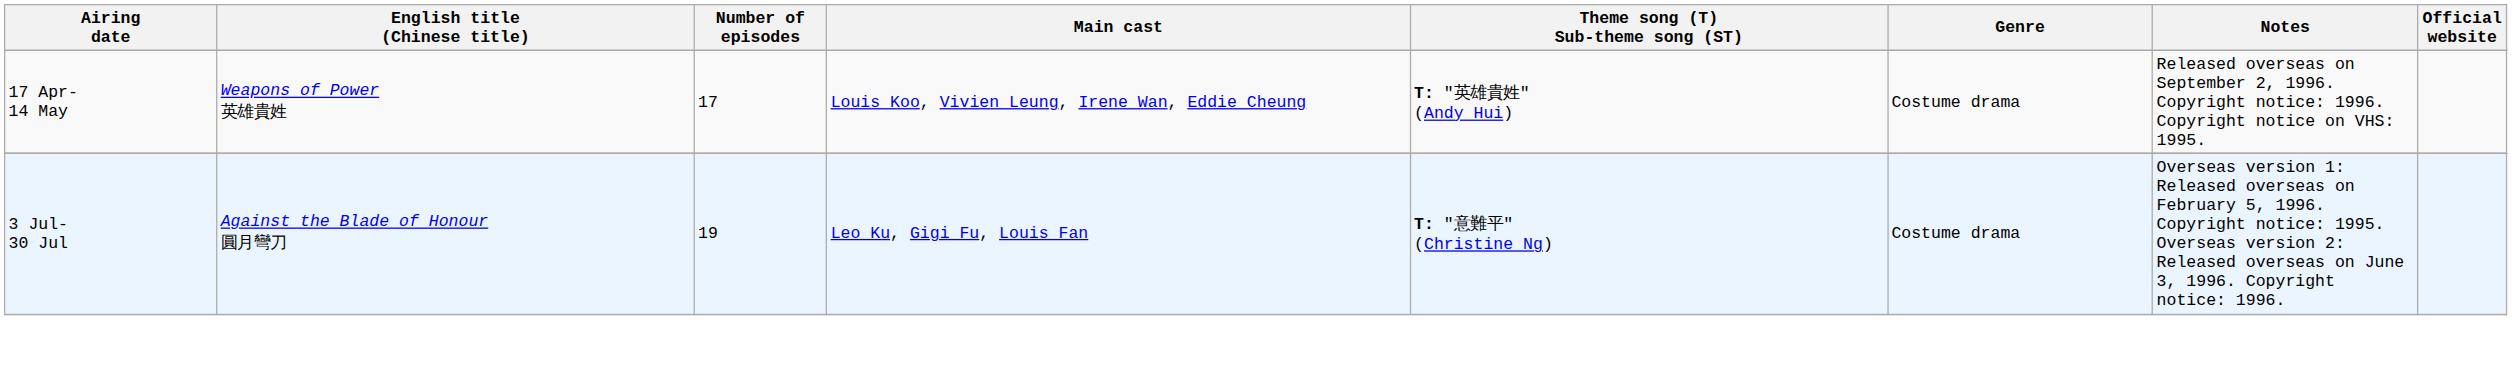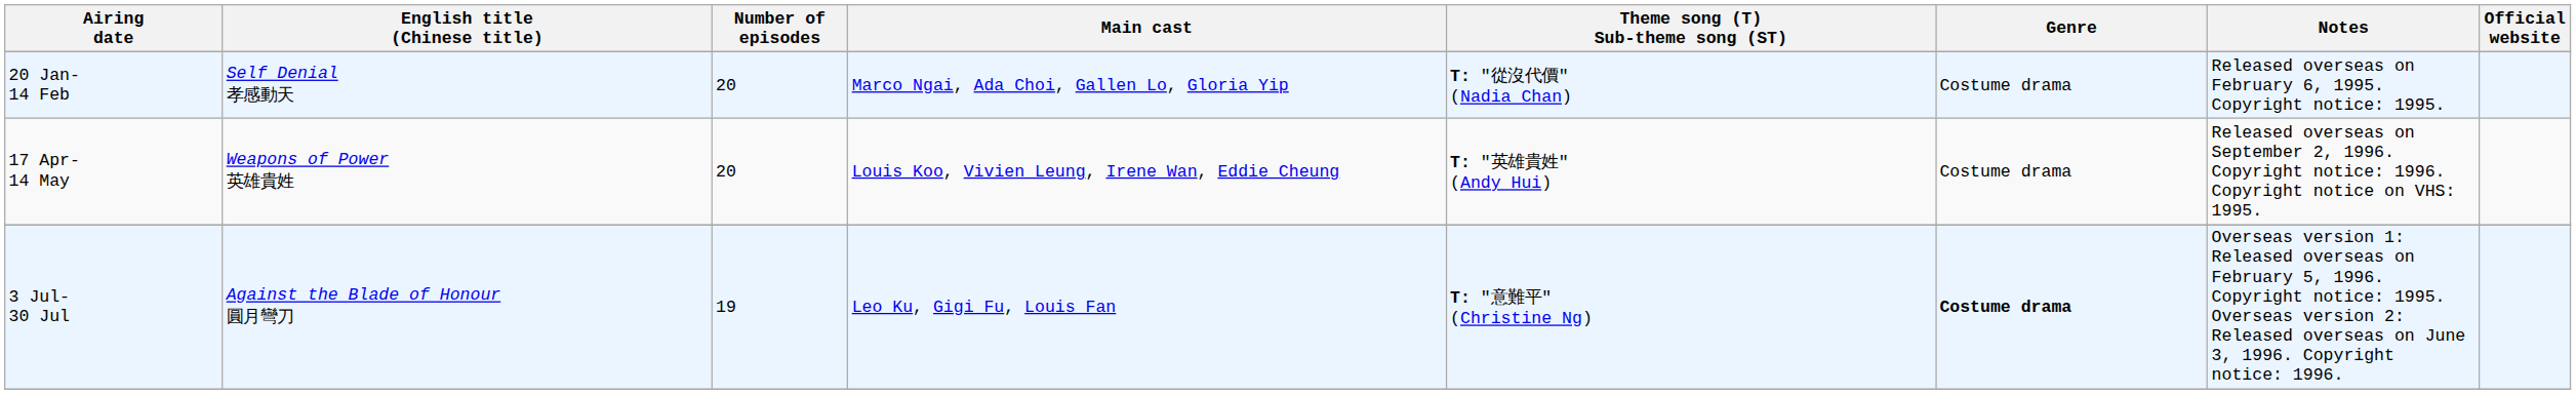+ row: 20 Jan- 14 Feb | Self Denial 孝感動天 | 20 | Marco Ngai, Ada Choi, Gallen Lo, Gloria Yip | T: "從沒代價" (Nadia Chan) | Costume drama | Released overseas on February 6, 1995. Copyright notice: 1995.
17 Apr- 14 May | Number of episodes: 17 -> 20
3 Jul- 30 Jul | Genre: normal -> bold
